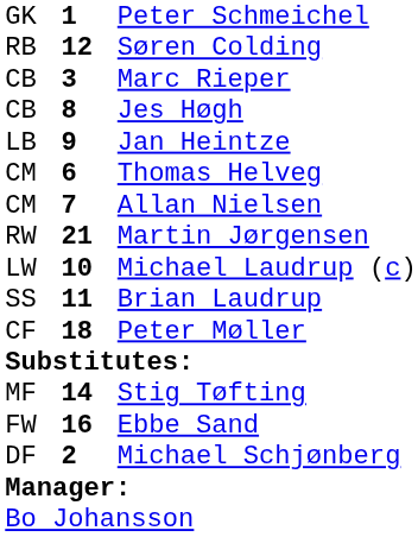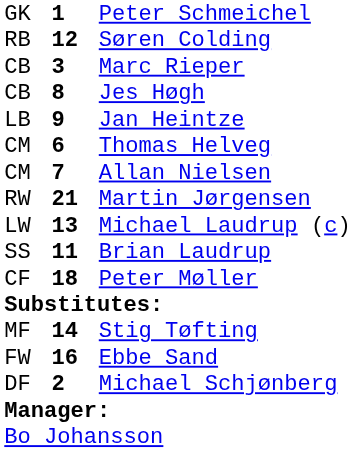Michael Laudrup (c) | column 2: 10 -> 13
